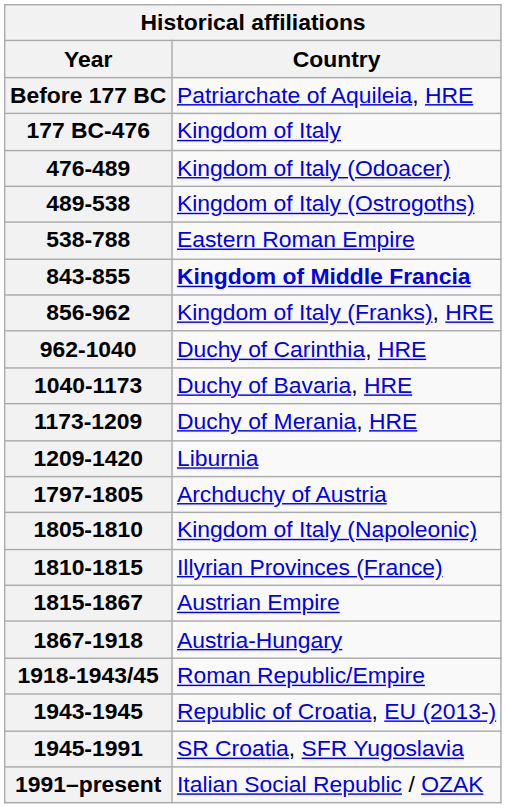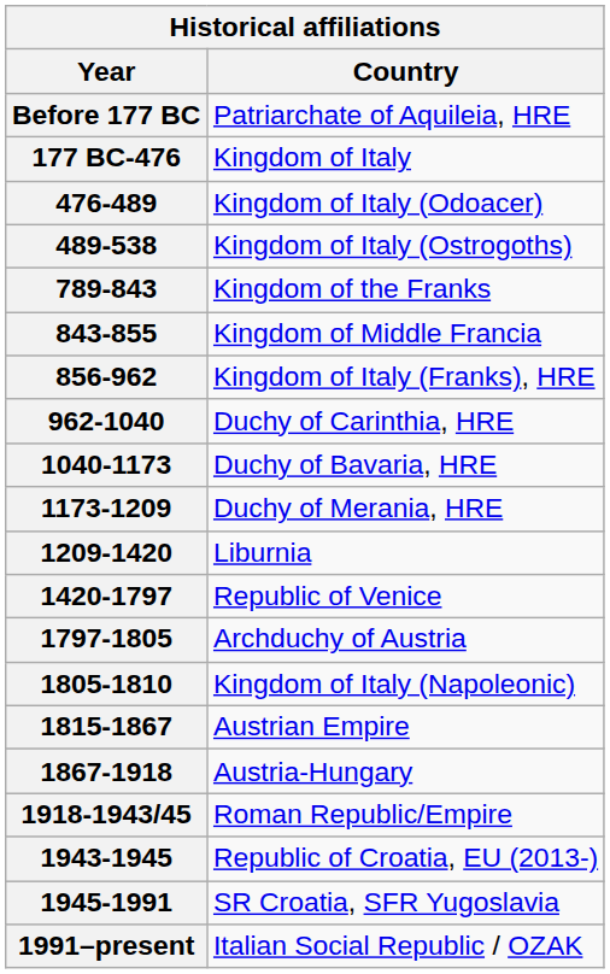- row: 538-788 | Eastern Roman Empire
+ row: 789-843 | Kingdom of the Franks
843-855 | Country: bold -> normal
+ row: 1420-1797 | Republic of Venice
- row: 1810-1815 | Illyrian Provinces (France)
